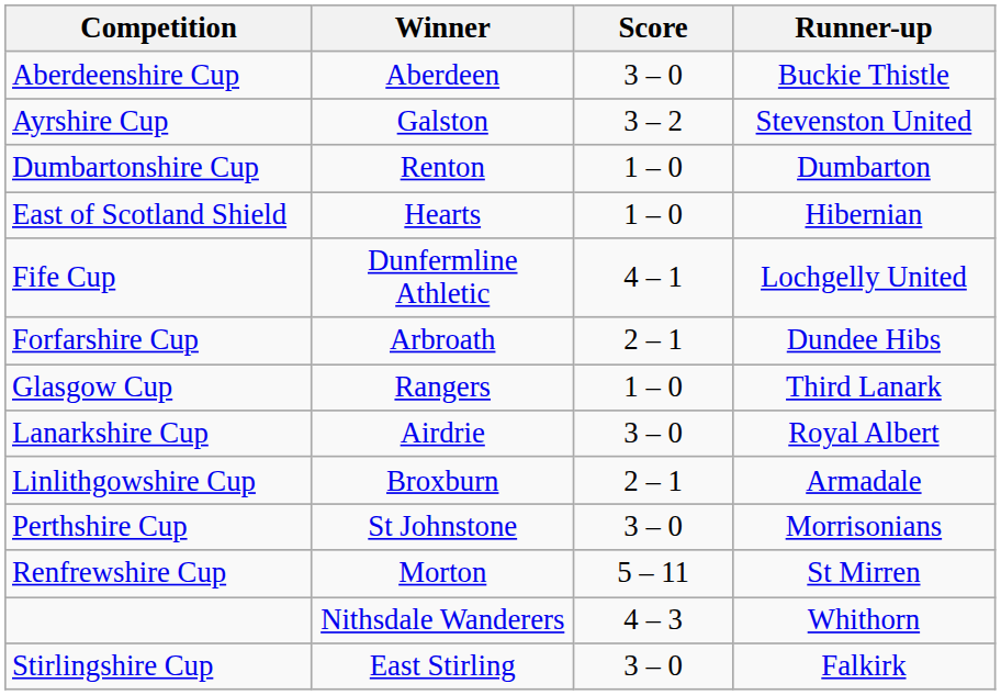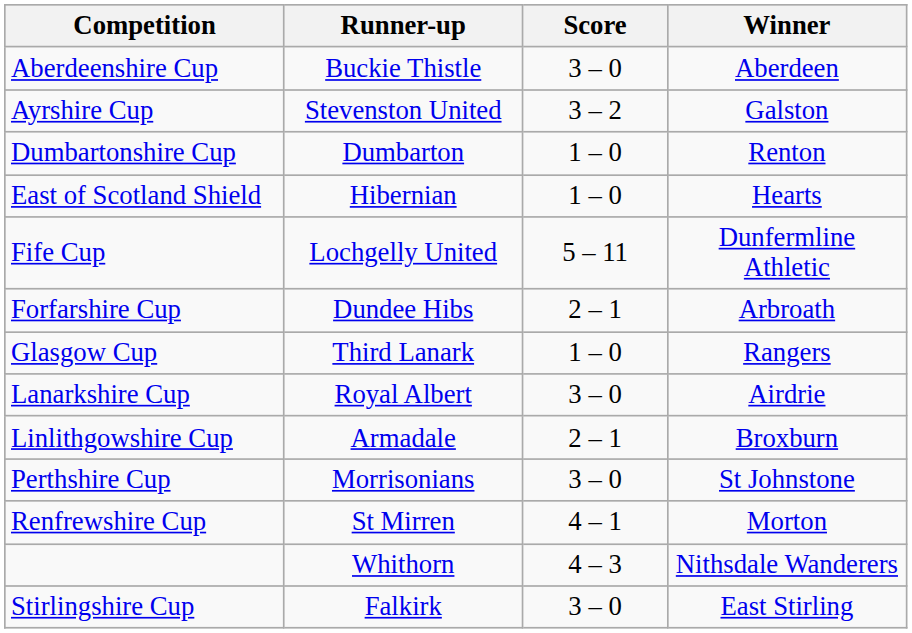columns swapped: Winner <-> Runner-up
Fife Cup | Score: 4 – 1 -> 5 – 11
Renfrewshire Cup | Score: 5 – 11 -> 4 – 1
